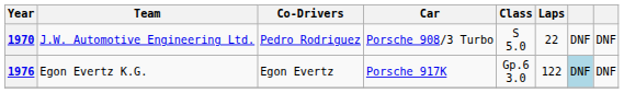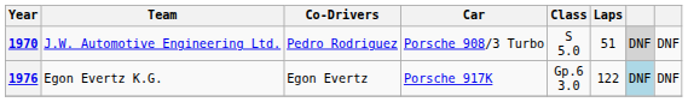1970 | Laps: 22 -> 51
1970 | column 7: no background -> lightgrey background
